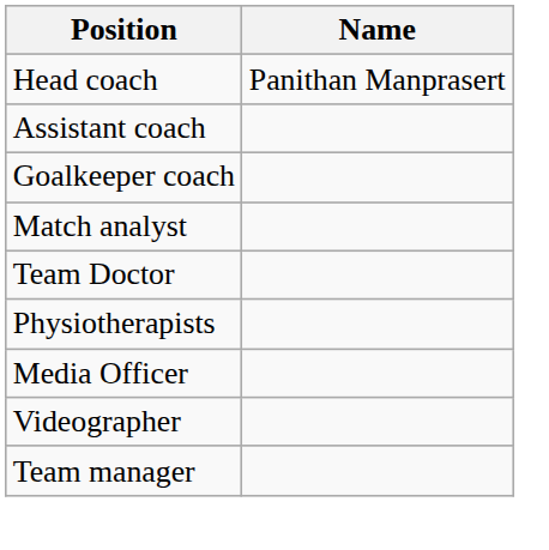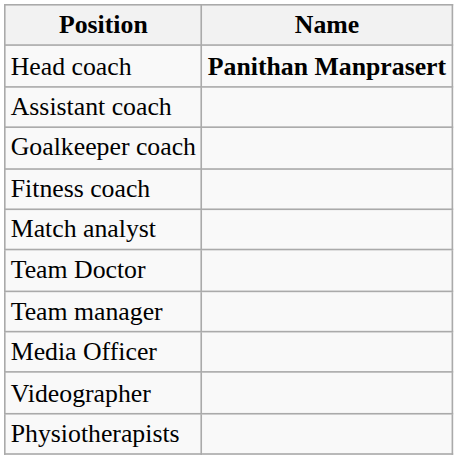Head coach | Name: normal -> bold
+ row: Fitness coach
rows swapped: Physiotherapists <-> Team manager
